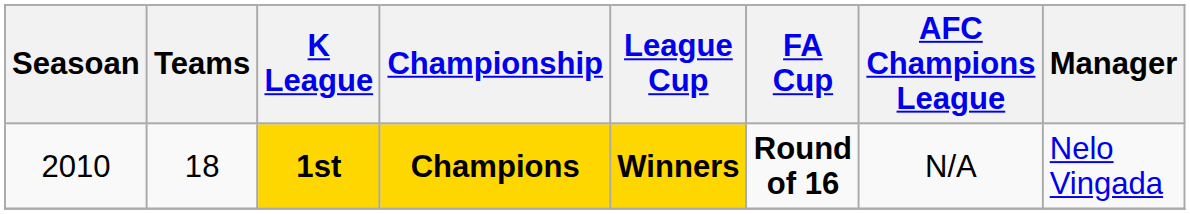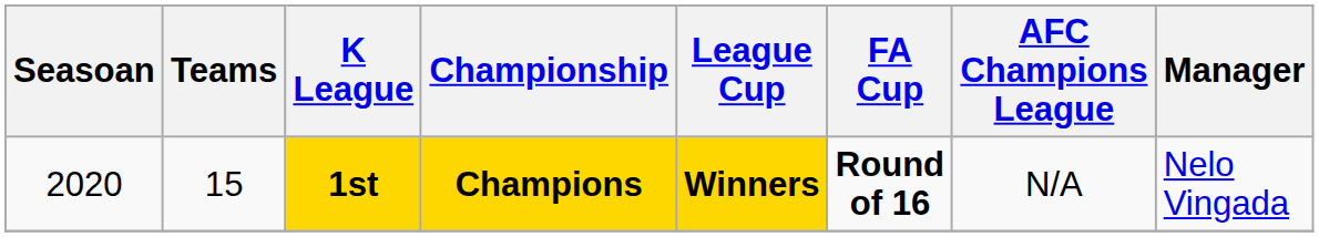1st | Seasoan: 2010 -> 2020
1st | Teams: 18 -> 15
